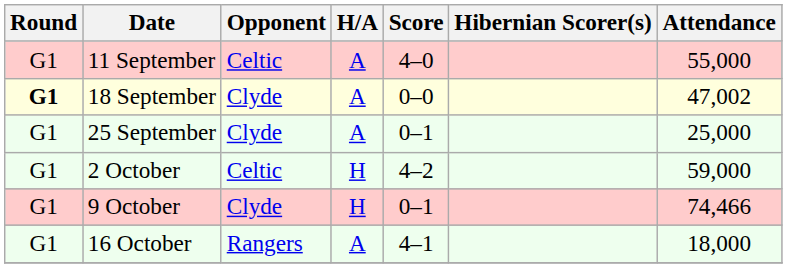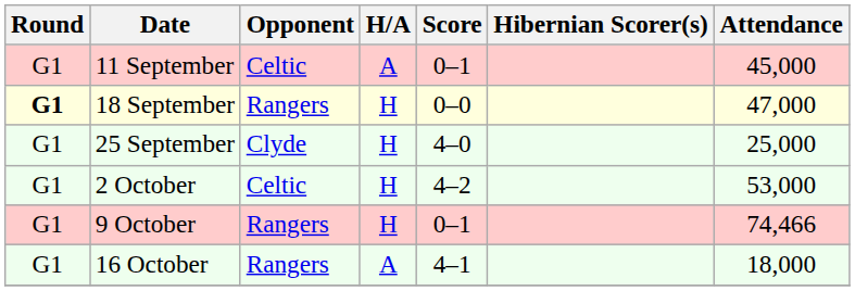11 September | Score: 4–0 -> 0–1
11 September | Attendance: 55,000 -> 45,000
18 September | Opponent: Clyde -> Rangers
18 September | H/A: A -> H
18 September | Attendance: 47,002 -> 47,000
25 September | H/A: A -> H
25 September | Score: 0–1 -> 4–0
2 October | Attendance: 59,000 -> 53,000
9 October | Opponent: Clyde -> Rangers
